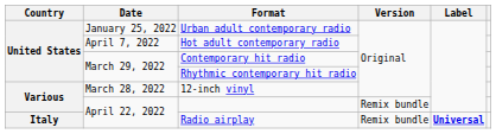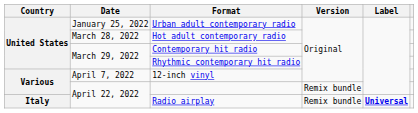Hot adult contemporary radio | Date: April 7, 2022 -> March 28, 2022
12-inch vinyl | Date: March 28, 2022 -> April 7, 2022
